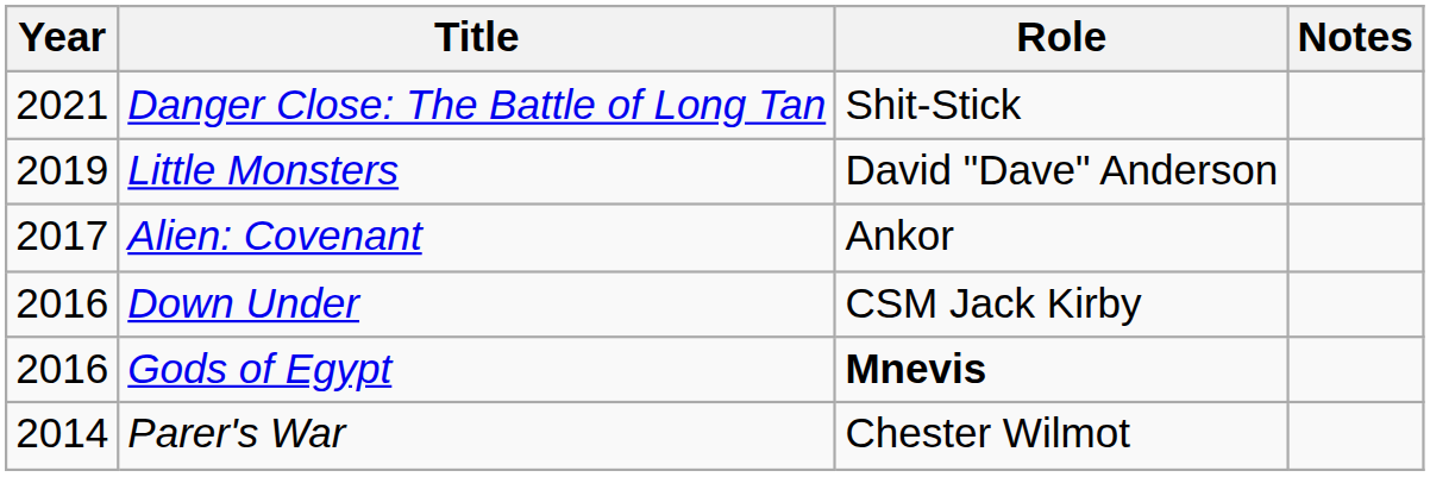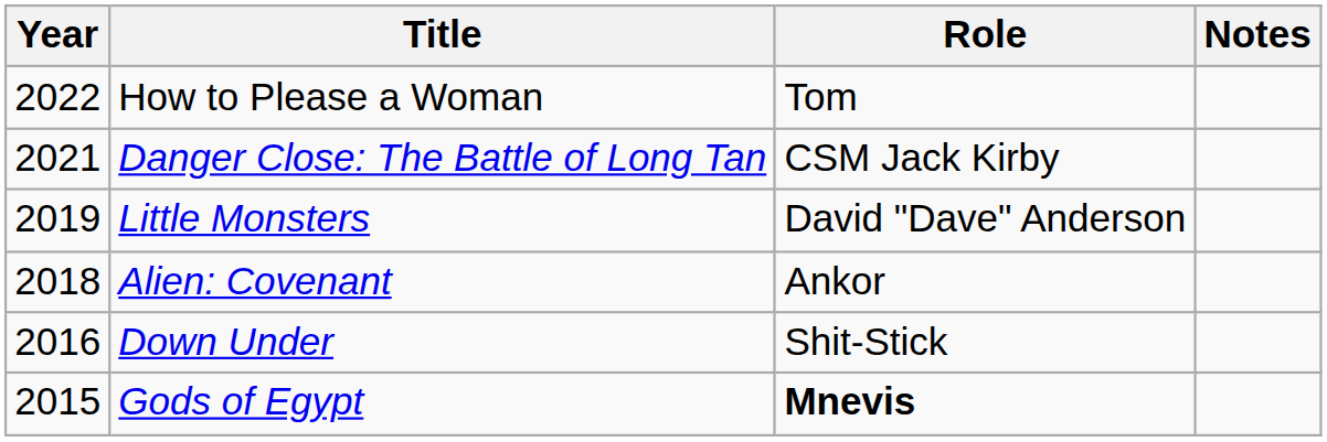+ row: 2022 | How to Please a Woman | Tom
Danger Close: The Battle of Long Tan | Role: Shit-Stick -> CSM Jack Kirby
Alien: Covenant | Year: 2017 -> 2018
Down Under | Role: CSM Jack Kirby -> Shit-Stick
Gods of Egypt | Year: 2016 -> 2015
- row: 2014 | Parer's War | Chester Wilmot
